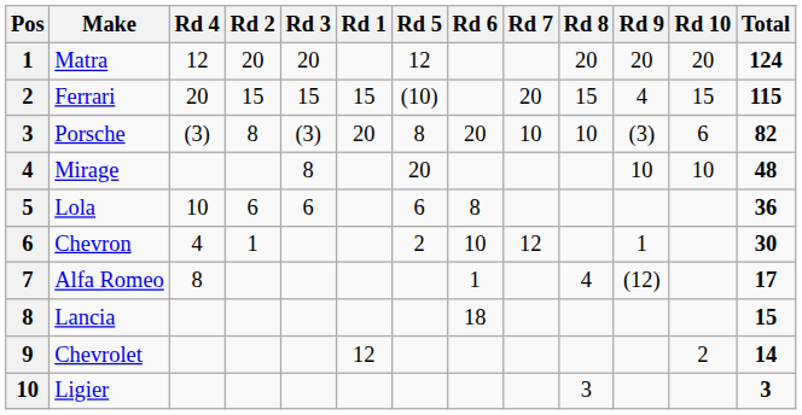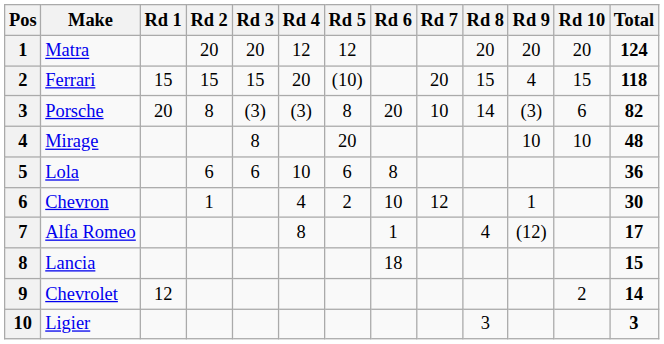columns swapped: Rd 1 <-> Rd 4
Ferrari | Total: 115 -> 118
Porsche | Rd 8: 10 -> 14
